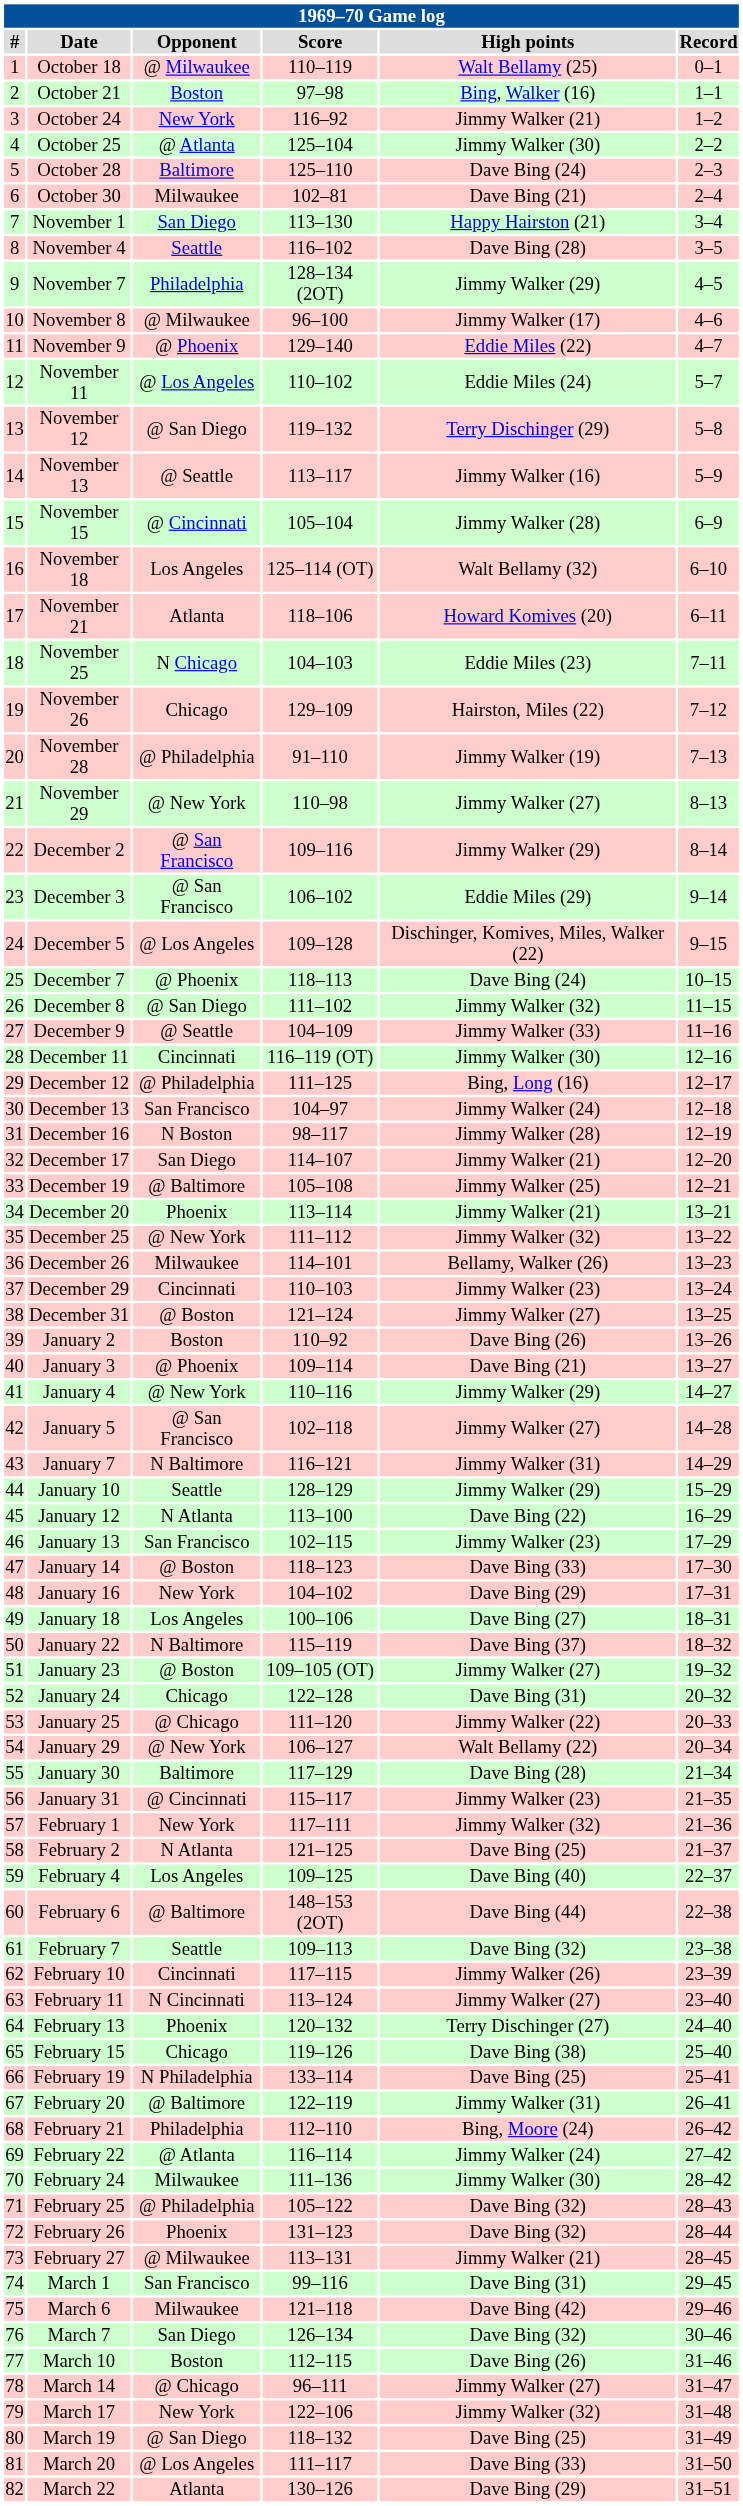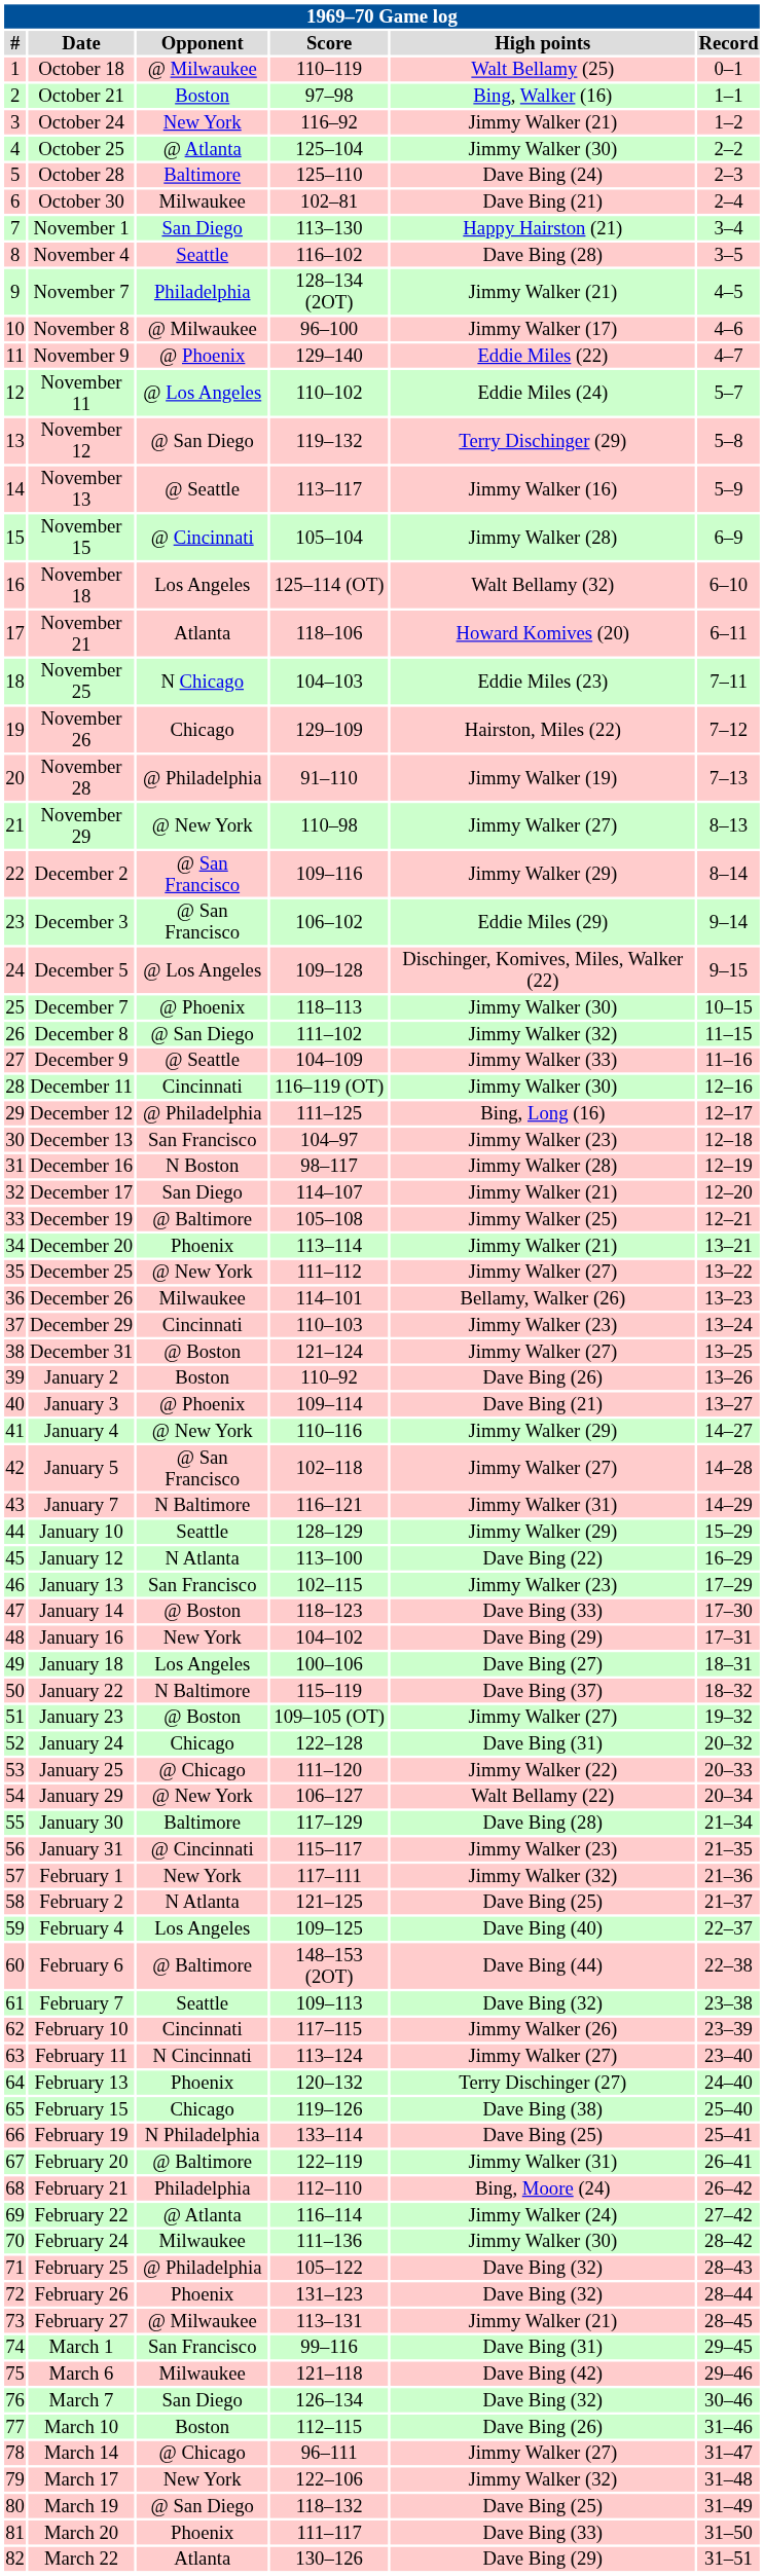November 7 | High points: Jimmy Walker (29) -> Jimmy Walker (21)
December 7 | High points: Dave Bing (24) -> Jimmy Walker (30)
December 13 | High points: Jimmy Walker (24) -> Jimmy Walker (23)
December 25 | High points: Jimmy Walker (32) -> Jimmy Walker (27)
March 20 | Opponent: @ Los Angeles -> Phoenix
